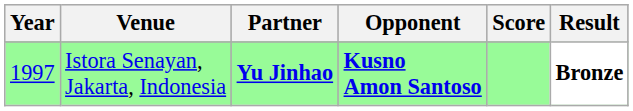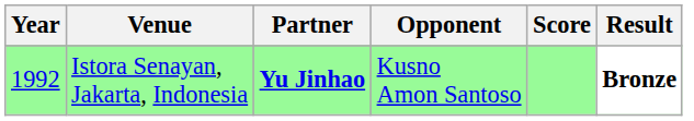Istora Senayan, Jakarta, Indonesia | Year: 1997 -> 1992
Istora Senayan, Jakarta, Indonesia | Opponent: bold -> normal
